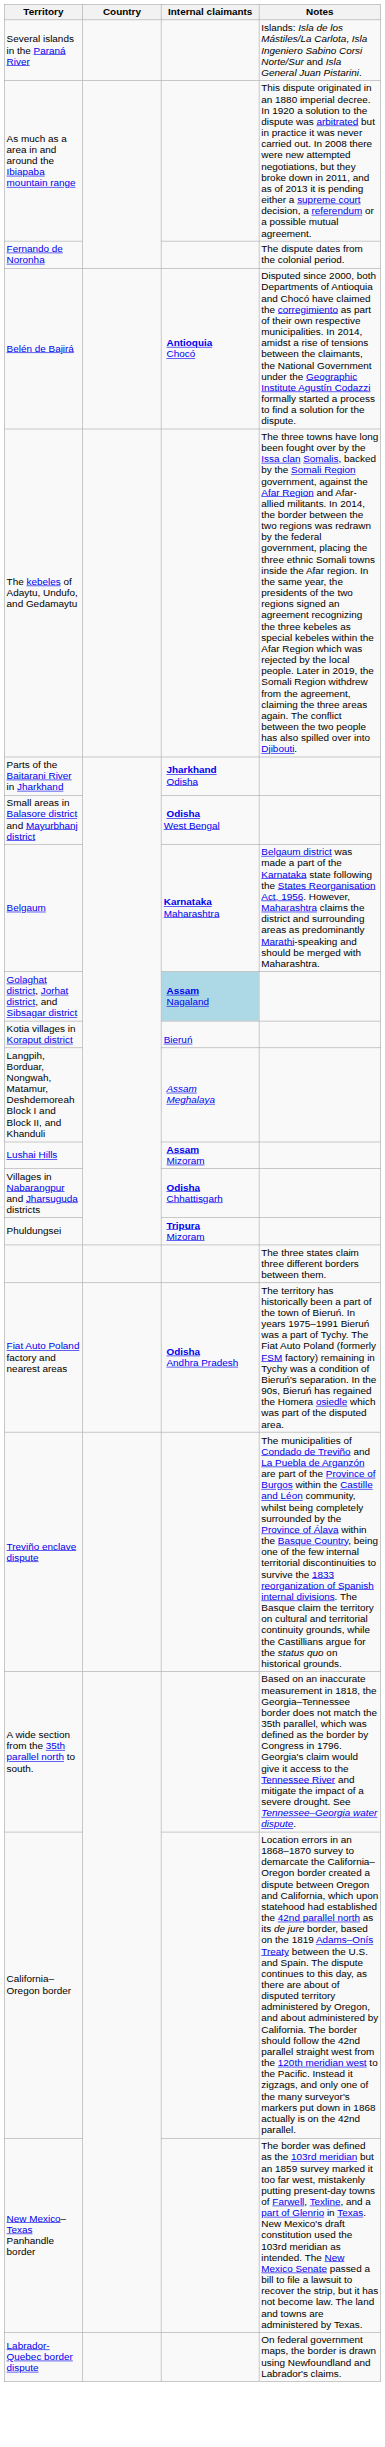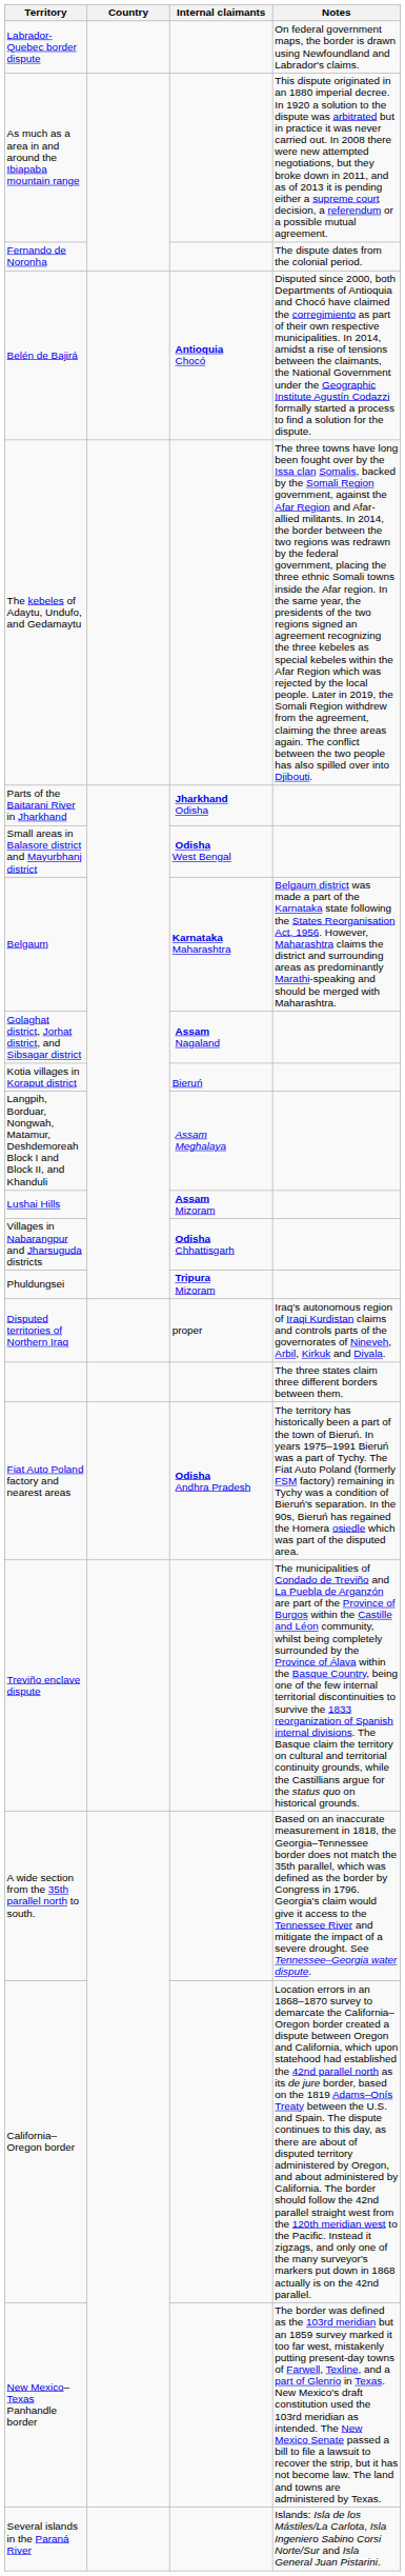rows swapped: Several islands in the Paraná River <-> Labrador-Quebec border dispute
Golaghat district, Jorhat district, and Sibsagar district | Internal claimants: lightblue background -> no background
+ row: Disputed territories of Northern Iraq | proper | Iraq's autonomous region of Iraqi Kurdistan claims and controls parts of the governorates of Nineveh, Arbil, Kirkuk and Diyala.
